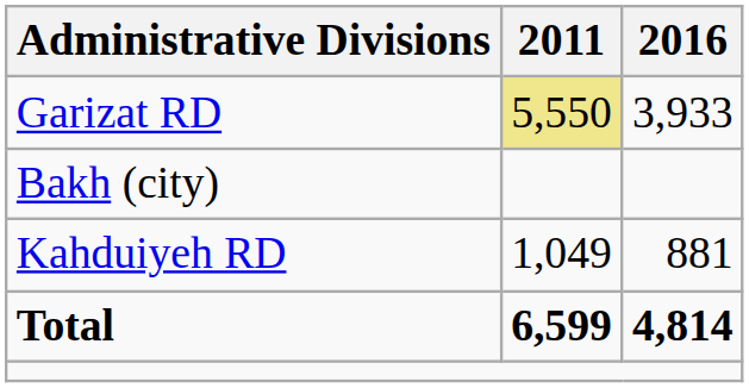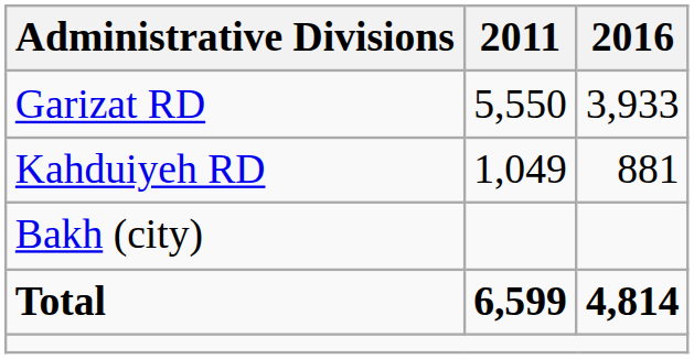Garizat RD | 2011: khaki background -> no background
rows swapped: Kahduiyeh RD <-> Bakh (city)
